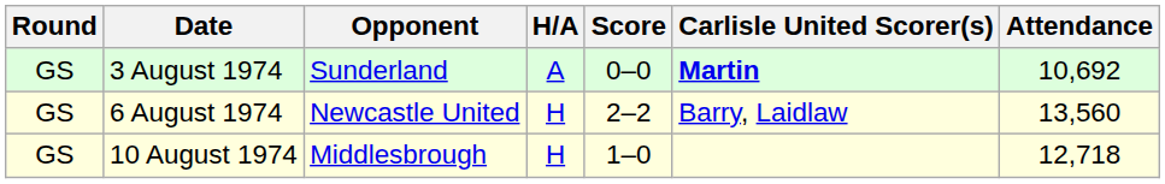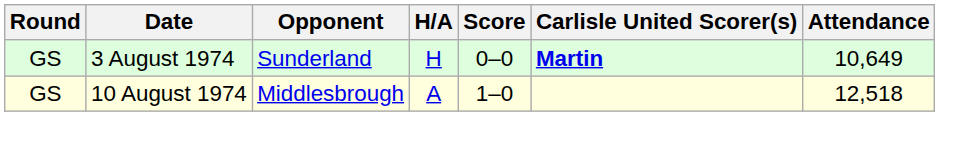3 August 1974 | H/A: A -> H
3 August 1974 | Attendance: 10,692 -> 10,649
- row: GS | 6 August 1974 | Newcastle United | H | 2–2 | Barry, Laidlaw | 13,560
10 August 1974 | H/A: H -> A
10 August 1974 | Attendance: 12,718 -> 12,518
